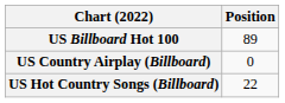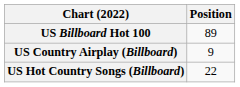US Country Airplay (Billboard) | Position: 0 -> 9
